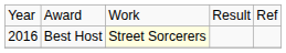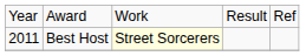Best Host | column 1: 2016 -> 2011
